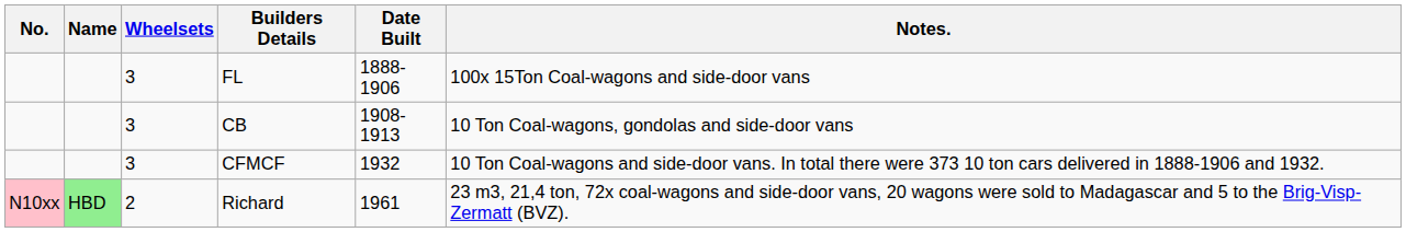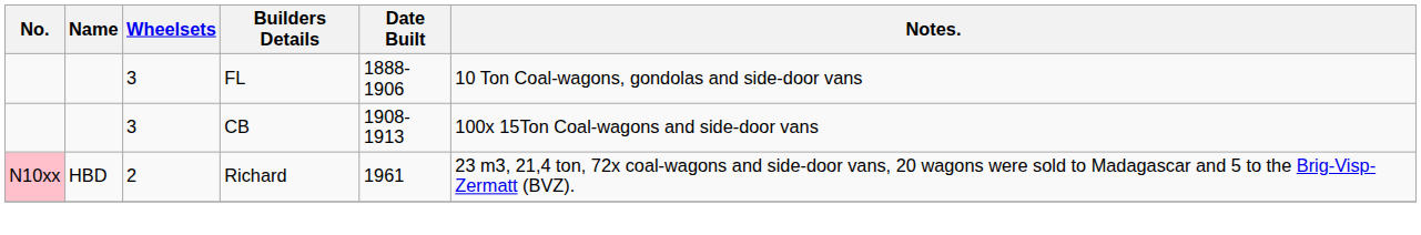FL | Notes.: 100x 15Ton Coal-wagons and side-door vans -> 10 Ton Coal-wagons, gondolas and side-door vans
CB | Notes.: 10 Ton Coal-wagons, gondolas and side-door vans -> 100x 15Ton Coal-wagons and side-door vans
- row: 3 | CFMCF | 1932 | 10 Ton Coal-wagons and side-door vans. In total there were 373 10 ton cars delivered in 1888-1906 and 1932.
Richard | Name: lightgreen background -> no background
